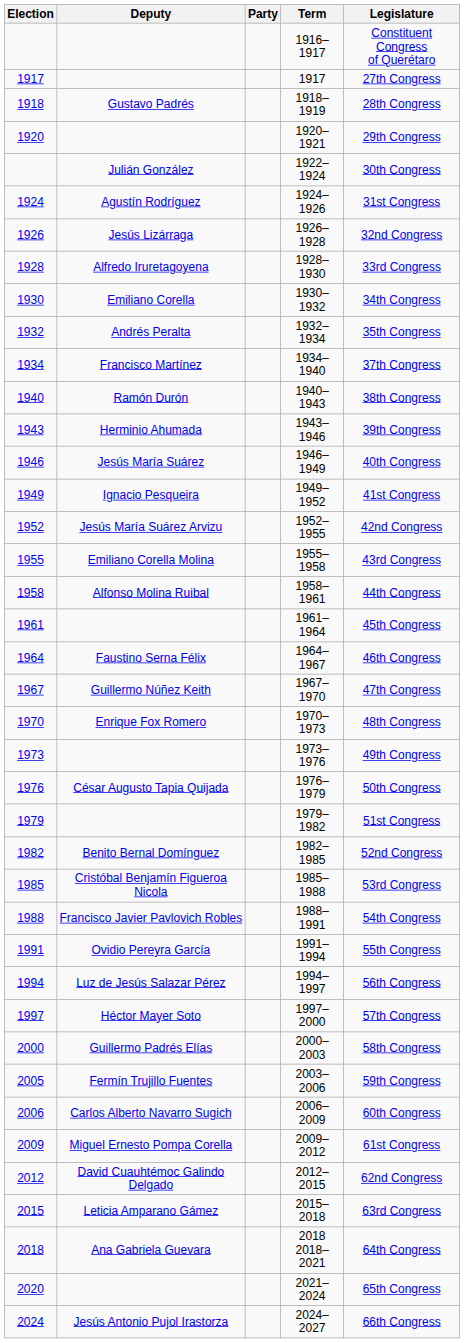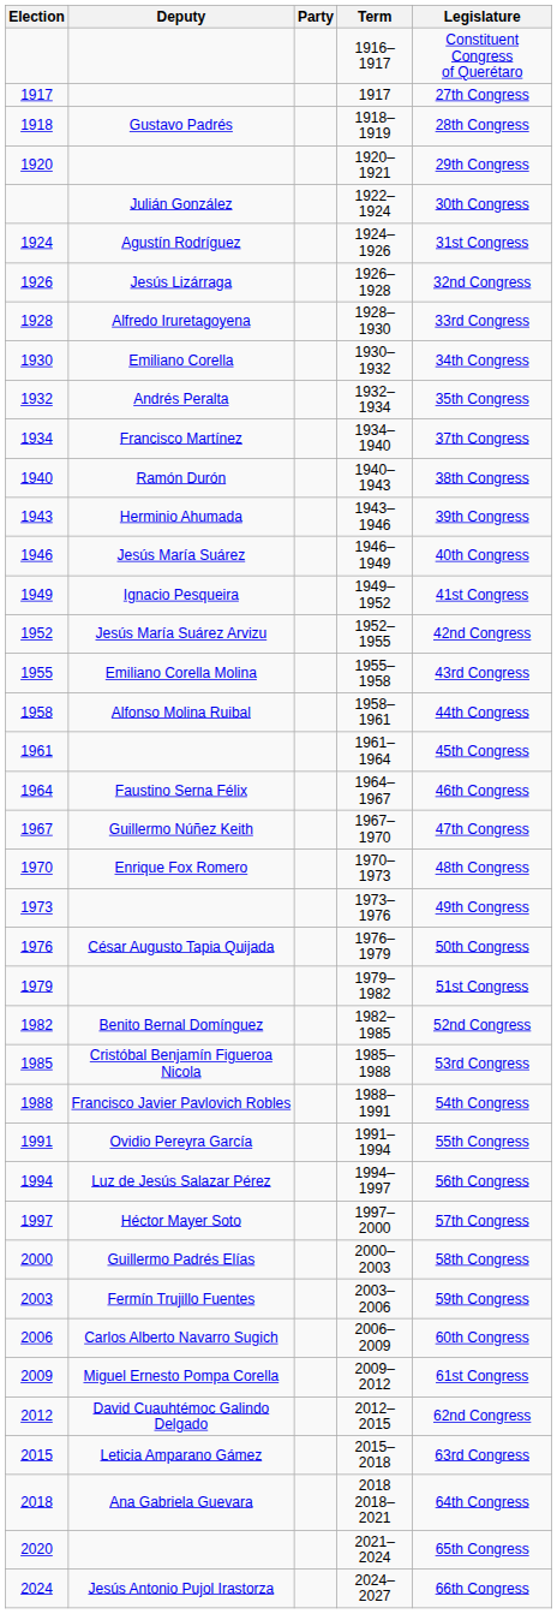2003–2006 | Election: 2005 -> 2003
